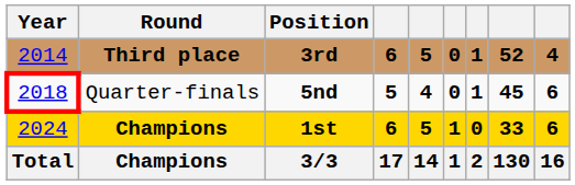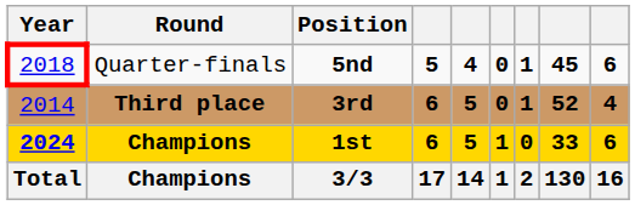rows swapped: Third place <-> Quarter-finals
Champions / 1st | Year: normal -> bold
